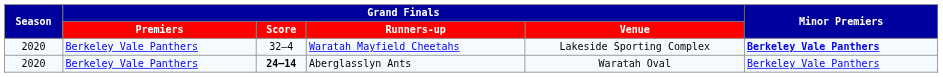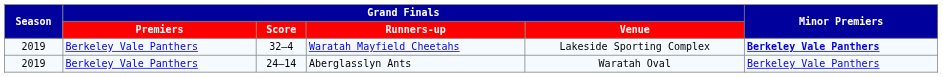Waratah Mayfield Cheetahs | Season: 2020 -> 2019
Aberglasslyn Ants | Season: 2020 -> 2019
Aberglasslyn Ants | Grand Finals / Score: bold -> normal
